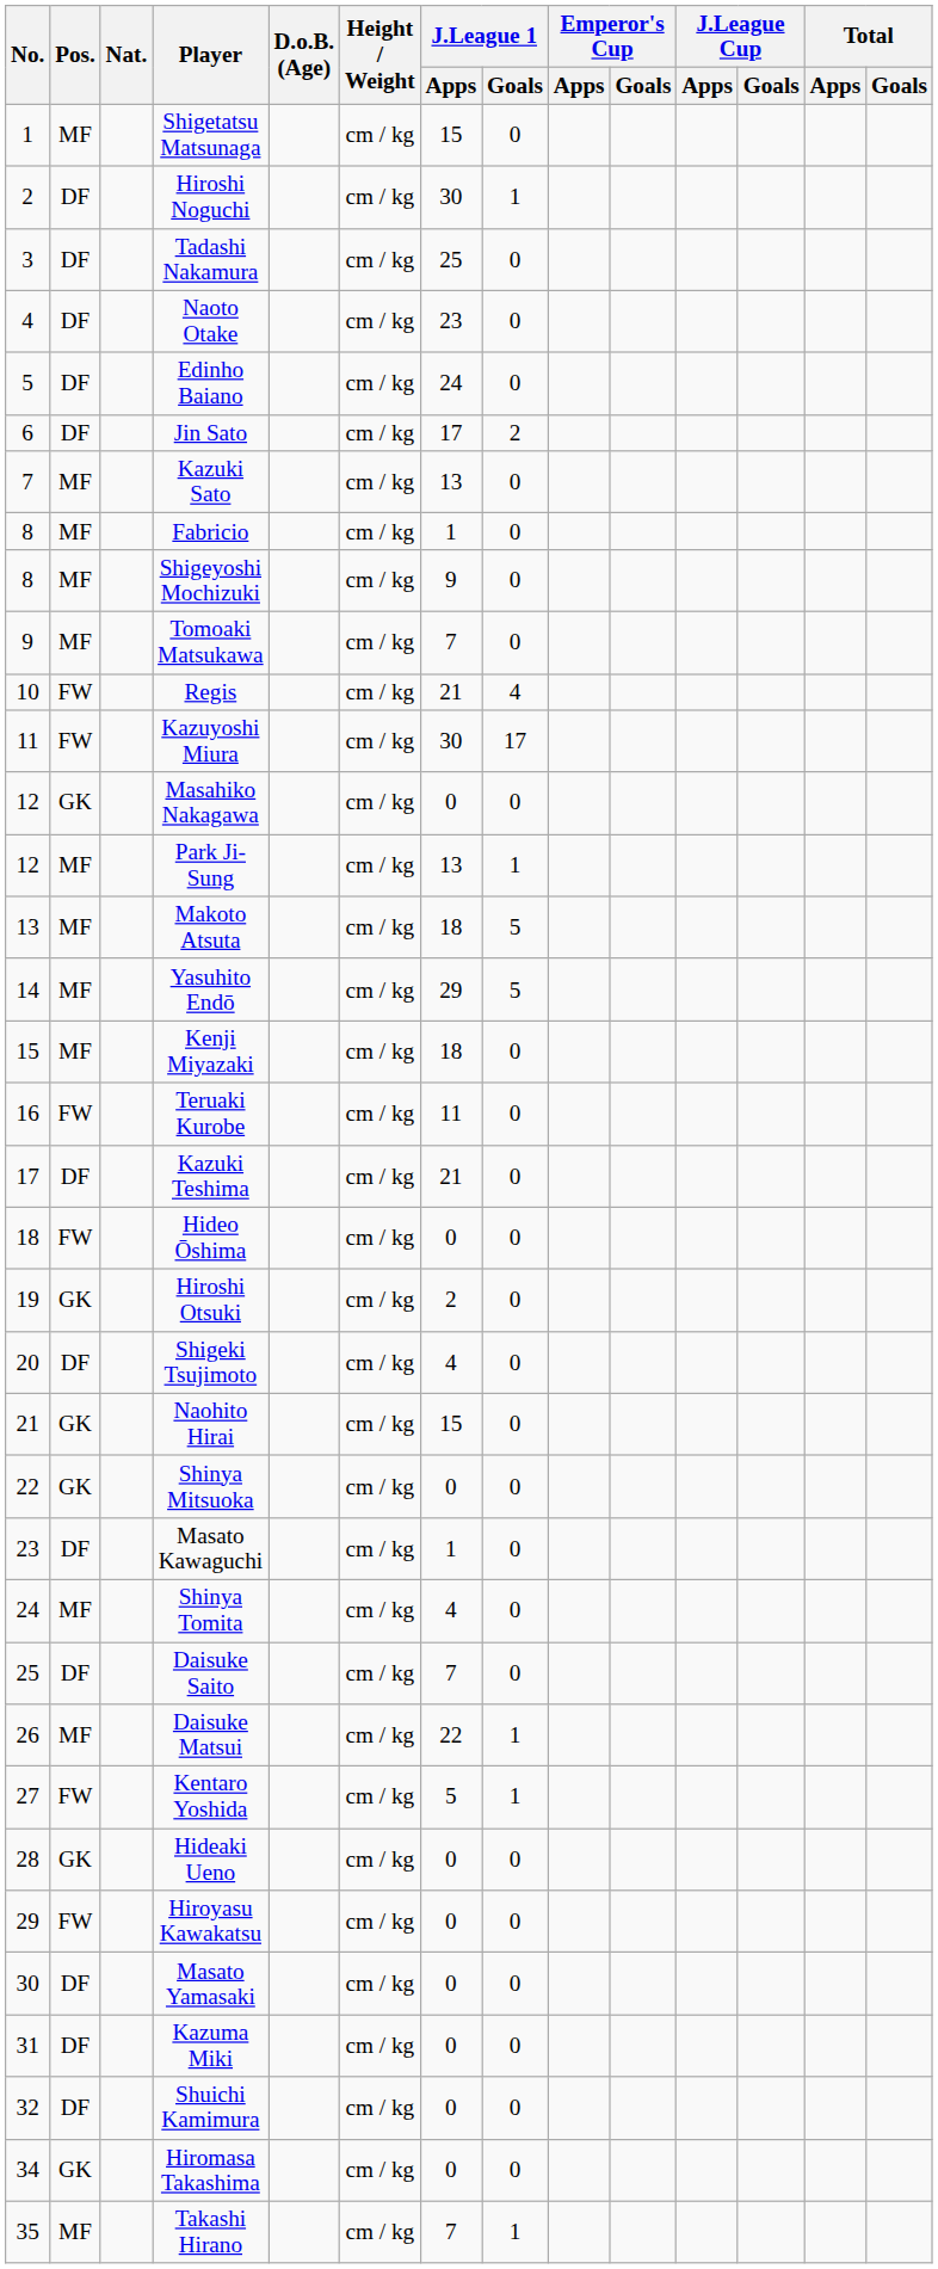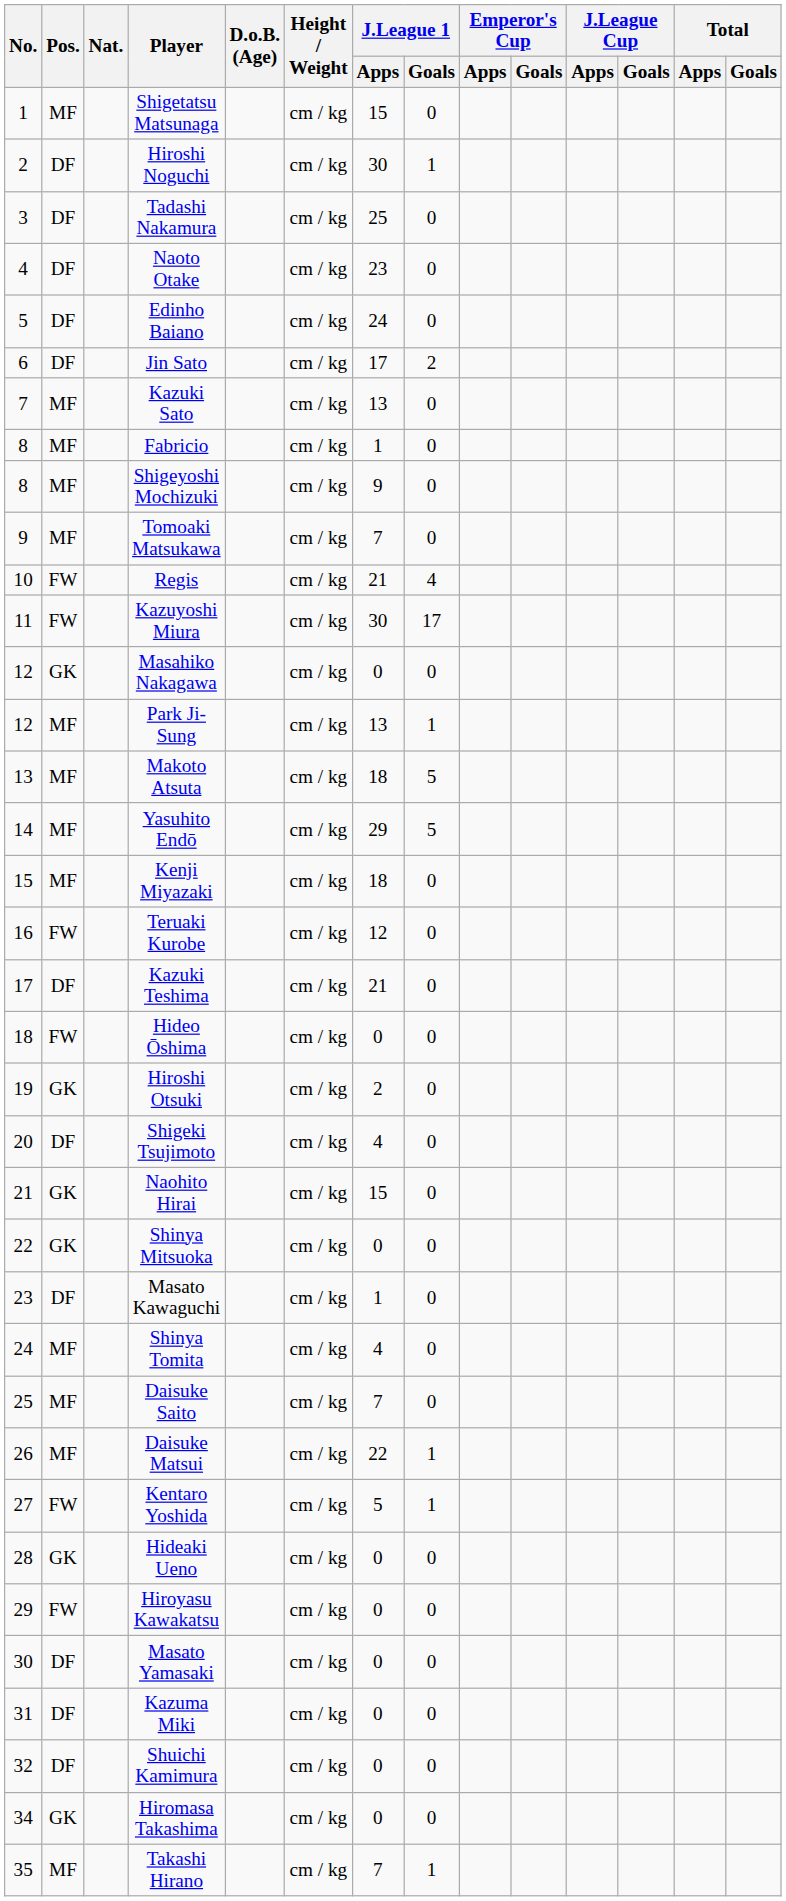Teruaki Kurobe | J.League 1 / Apps: 11 -> 12
Daisuke Saito | Pos.: DF -> MF
